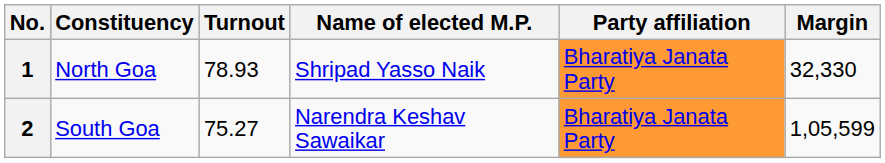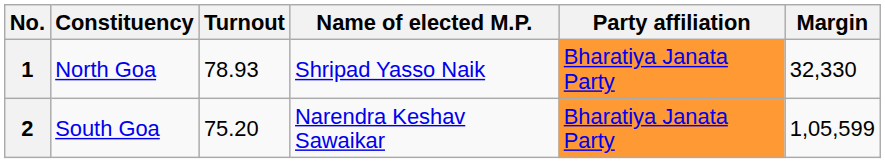2 | Turnout: 75.27 -> 75.20
